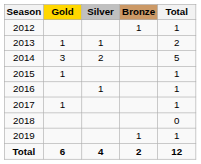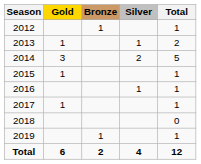columns swapped: Silver <-> Bronze
